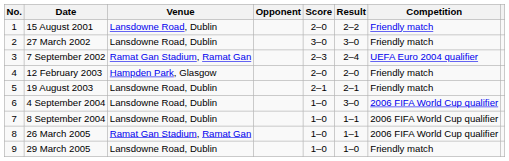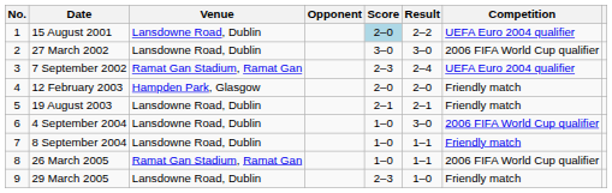15 August 2001 | Score: no background -> lightblue background
15 August 2001 | Competition: Friendly match -> UEFA Euro 2004 qualifier
27 March 2002 | Competition: Friendly match -> 2006 FIFA World Cup qualifier
8 September 2004 | Competition: 2006 FIFA World Cup qualifier -> Friendly match
29 March 2005 | Score: 1–0 -> 2–3
